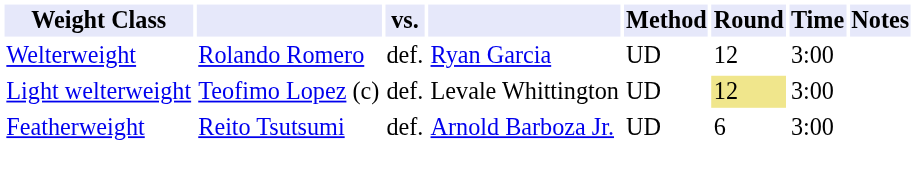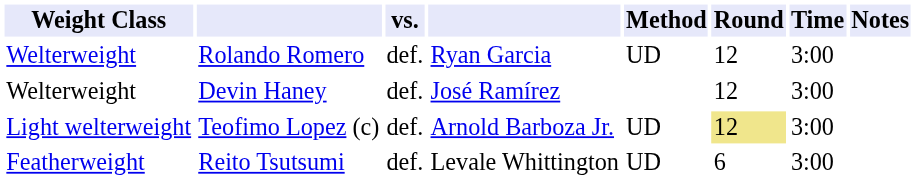+ row: Welterweight | Devin Haney | def. | José Ramírez | 12 | 3:00
Teofimo Lopez (c) | column 4: Levale Whittington -> Arnold Barboza Jr.
Reito Tsutsumi | column 4: Arnold Barboza Jr. -> Levale Whittington
